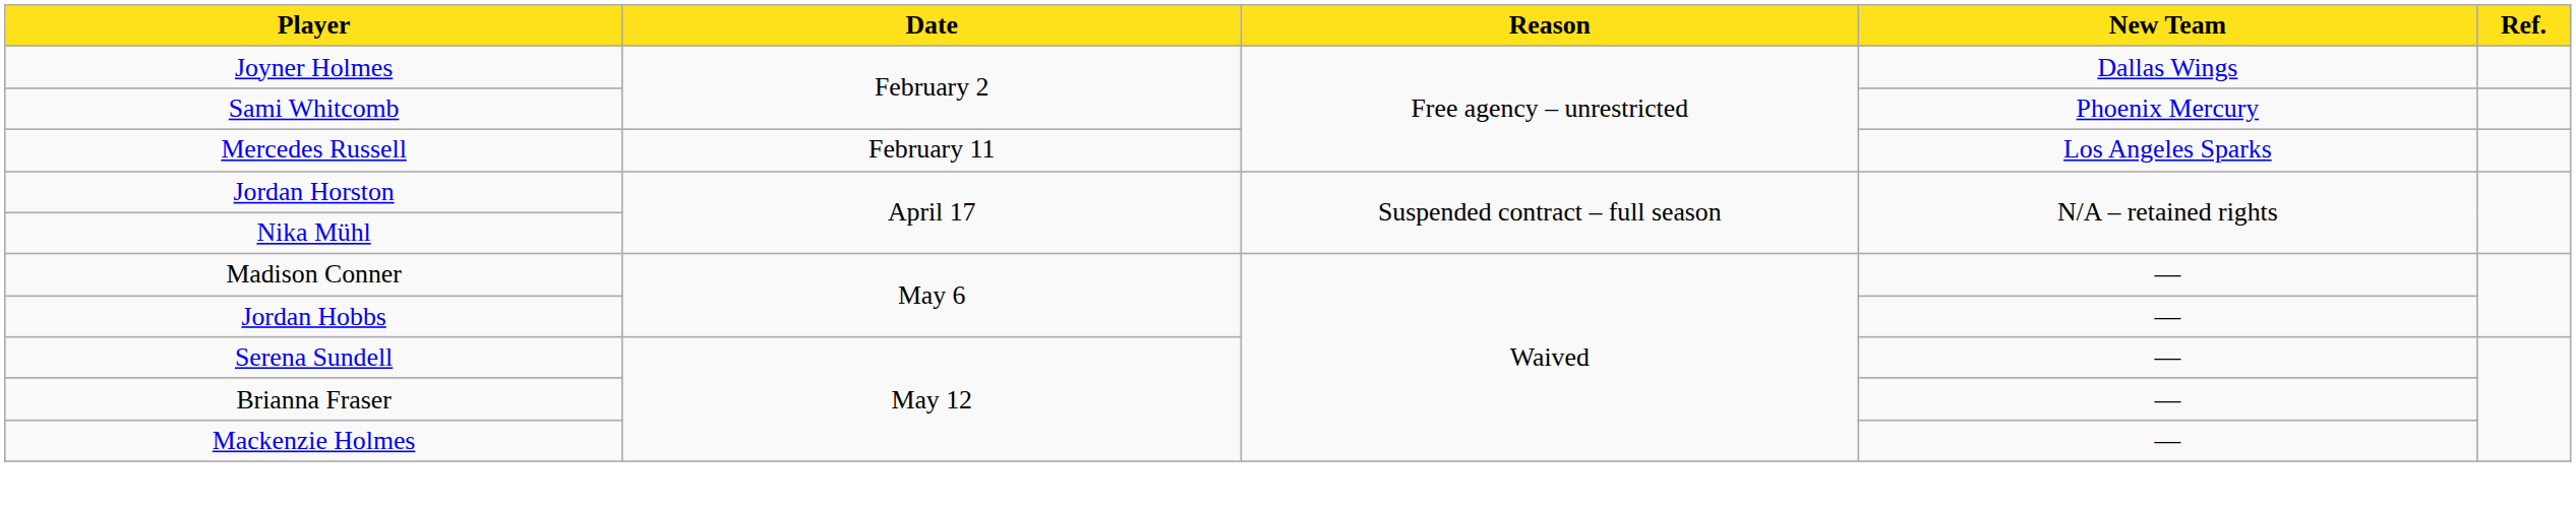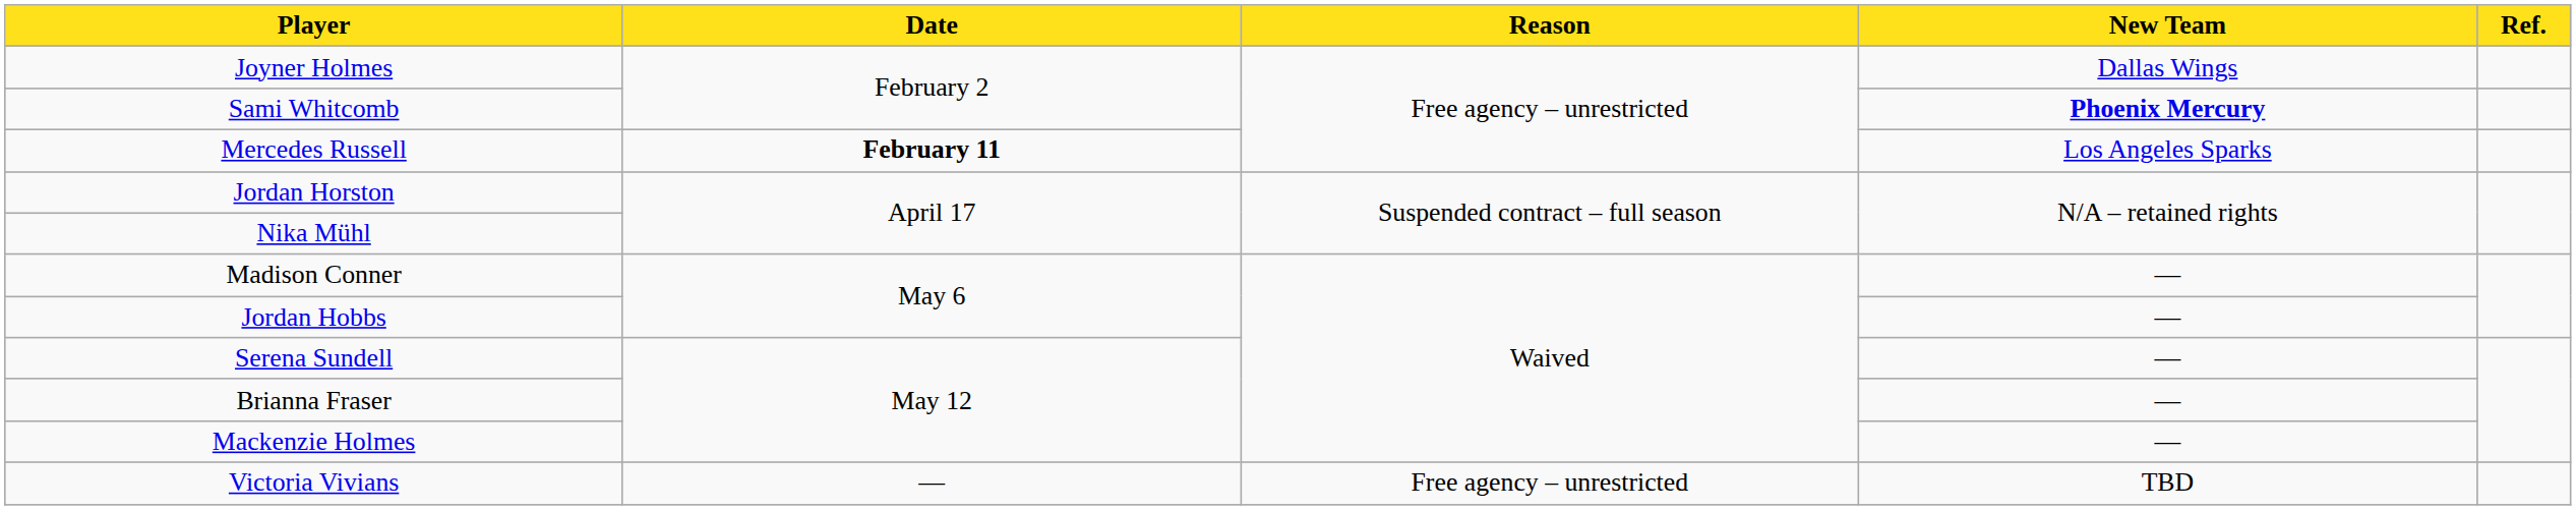Sami Whitcomb | New Team: normal -> bold
Mercedes Russell | Date: normal -> bold
+ row: Victoria Vivians | — | Free agency – unrestricted | TBD
